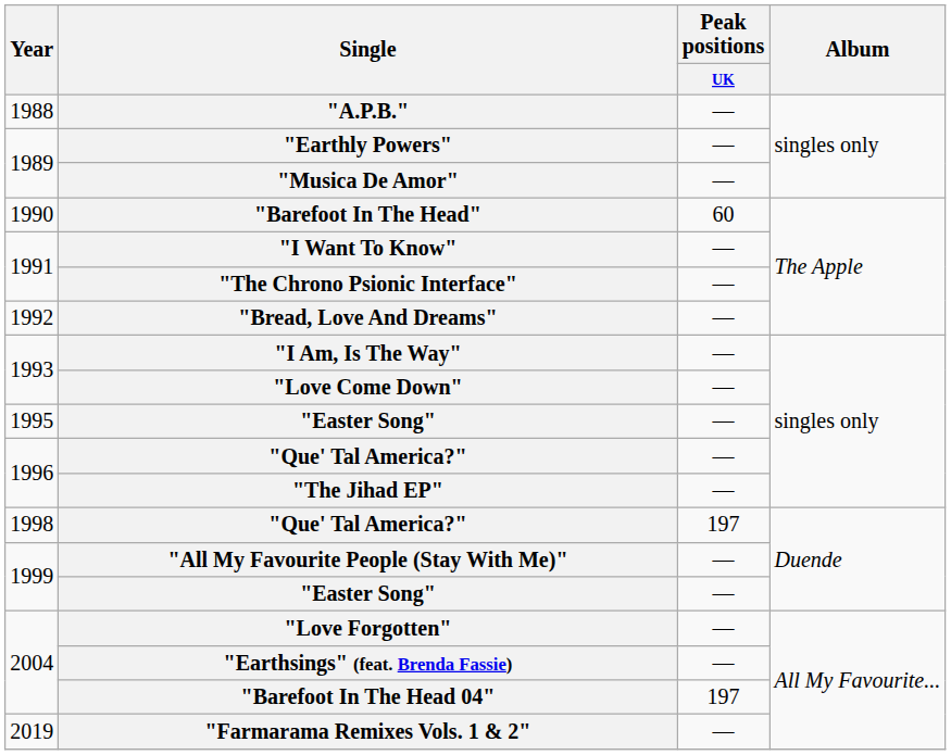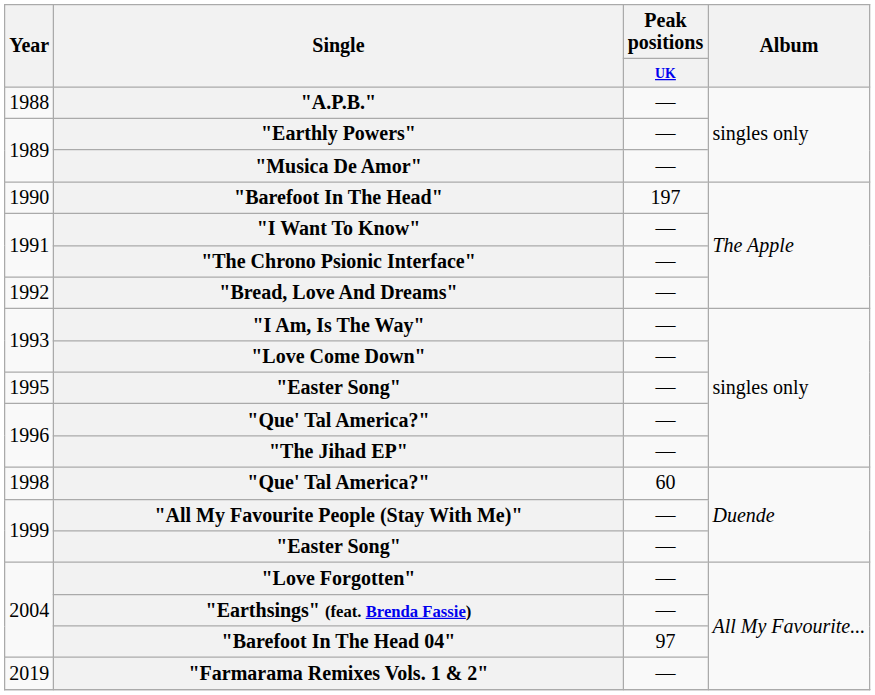"Barefoot In The Head" | Peak positions / UK: 60 -> 197
1998 / "Que' Tal America?" | Peak positions / UK: 197 -> 60
"Barefoot In The Head 04" | Peak positions / UK: 197 -> 97
